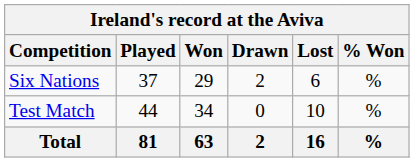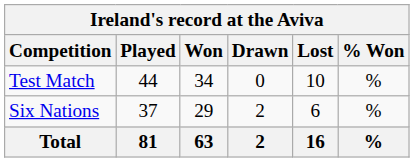rows swapped: Test Match <-> Six Nations
